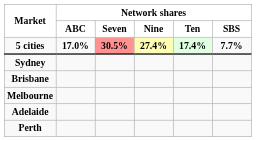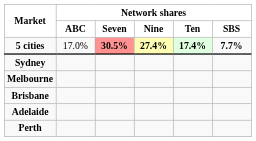5 cities | column 2: bold -> normal
rows swapped: Melbourne <-> Brisbane
